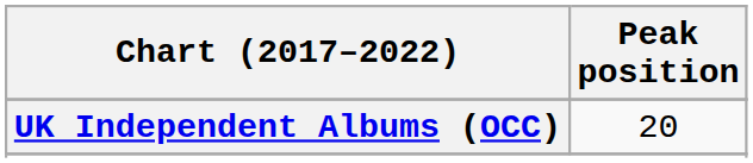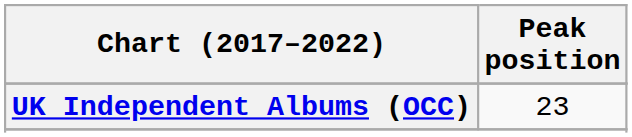UK Independent Albums (OCC) | Peak position: 20 -> 23
